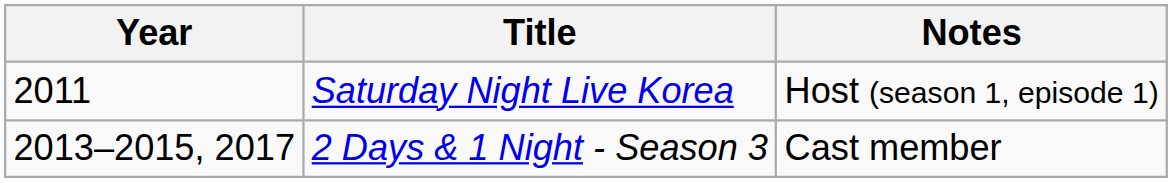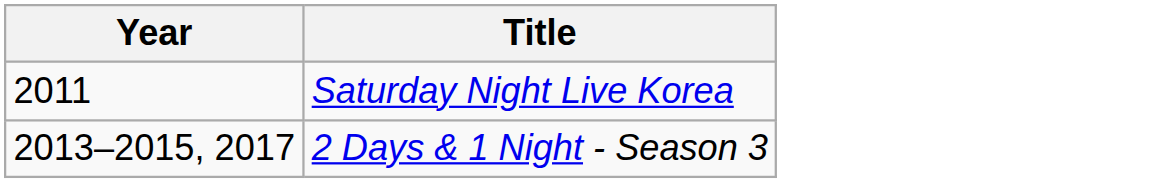- column: Notes | Host (season 1, episode 1) | Cast member
